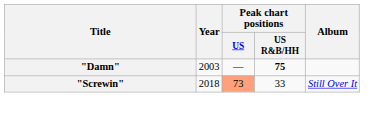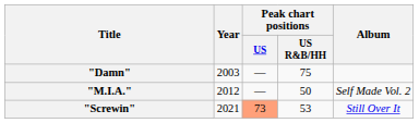"Damn" | Peak chart positions / US R&B/HH: bold -> normal
+ row: "M.I.A." | 2012 | — | 50 | Self Made Vol. 2
"Screwin" | Year: 2018 -> 2021
"Screwin" | Peak chart positions / US R&B/HH: 33 -> 53
